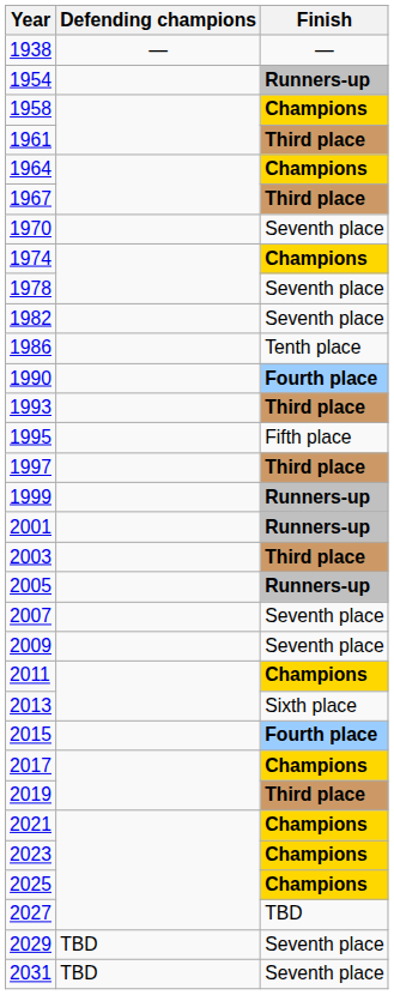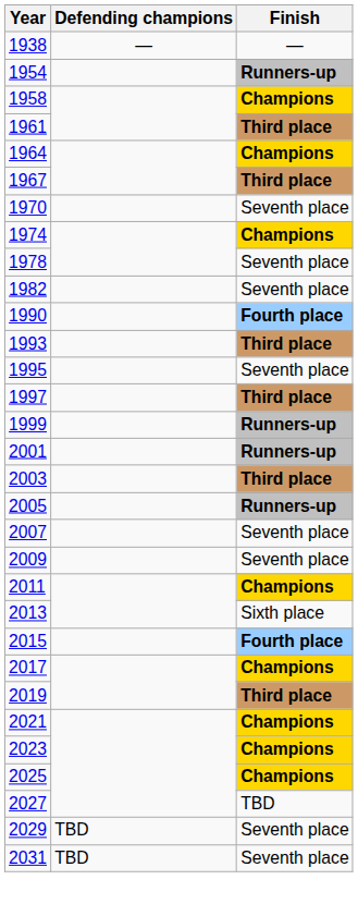- row: 1986 | Tenth place
1995 | Finish: Fifth place -> Seventh place
